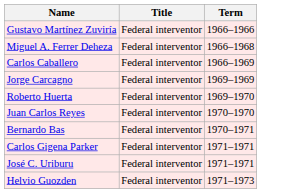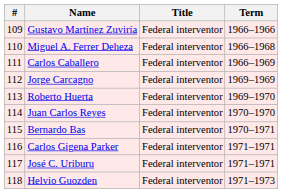+ column: # | 109 | 110 | 111 | 112 | 113 | 114 | 115 | 116 | 117 | 118
